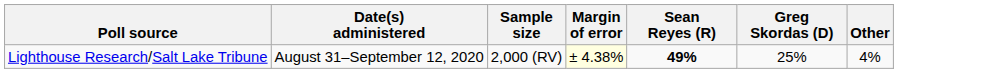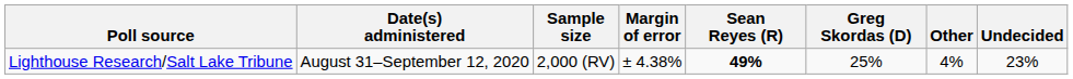+ column: Undecided | 23%
Lighthouse Research/Salt Lake Tribune | Margin of error: lightyellow background -> no background
